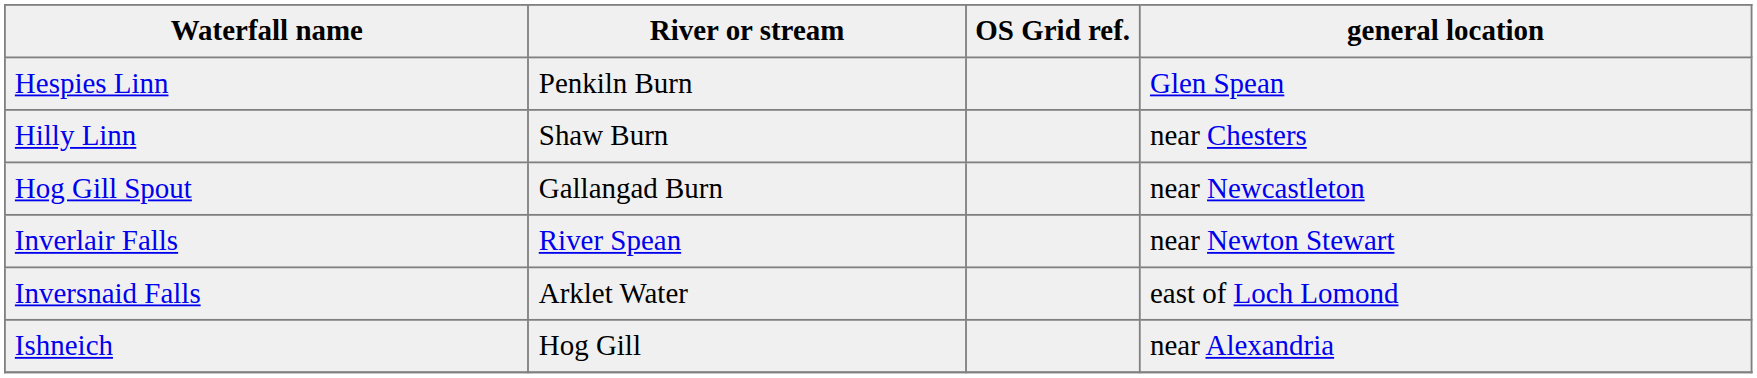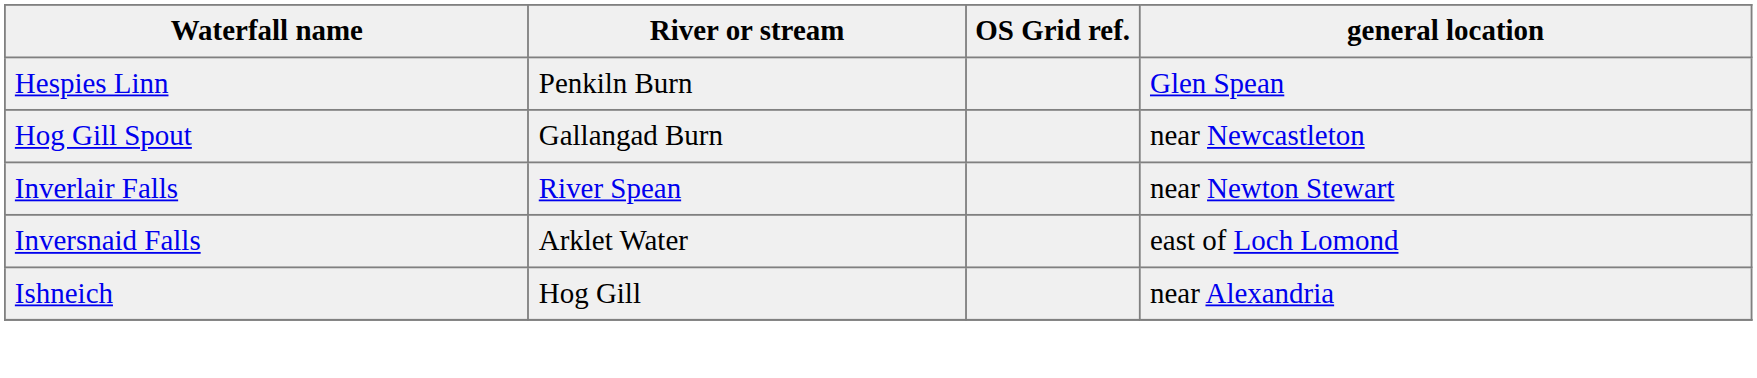- row: Hilly Linn | Shaw Burn | near Chesters
